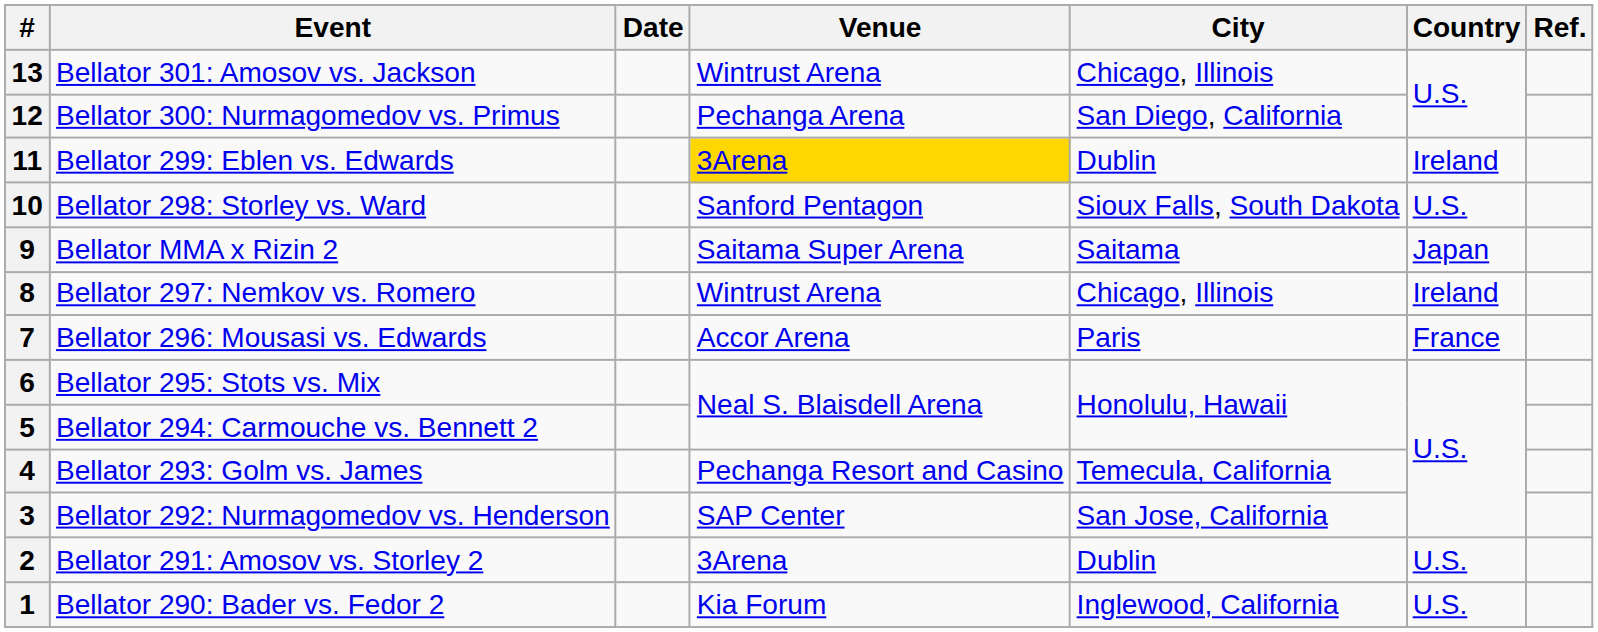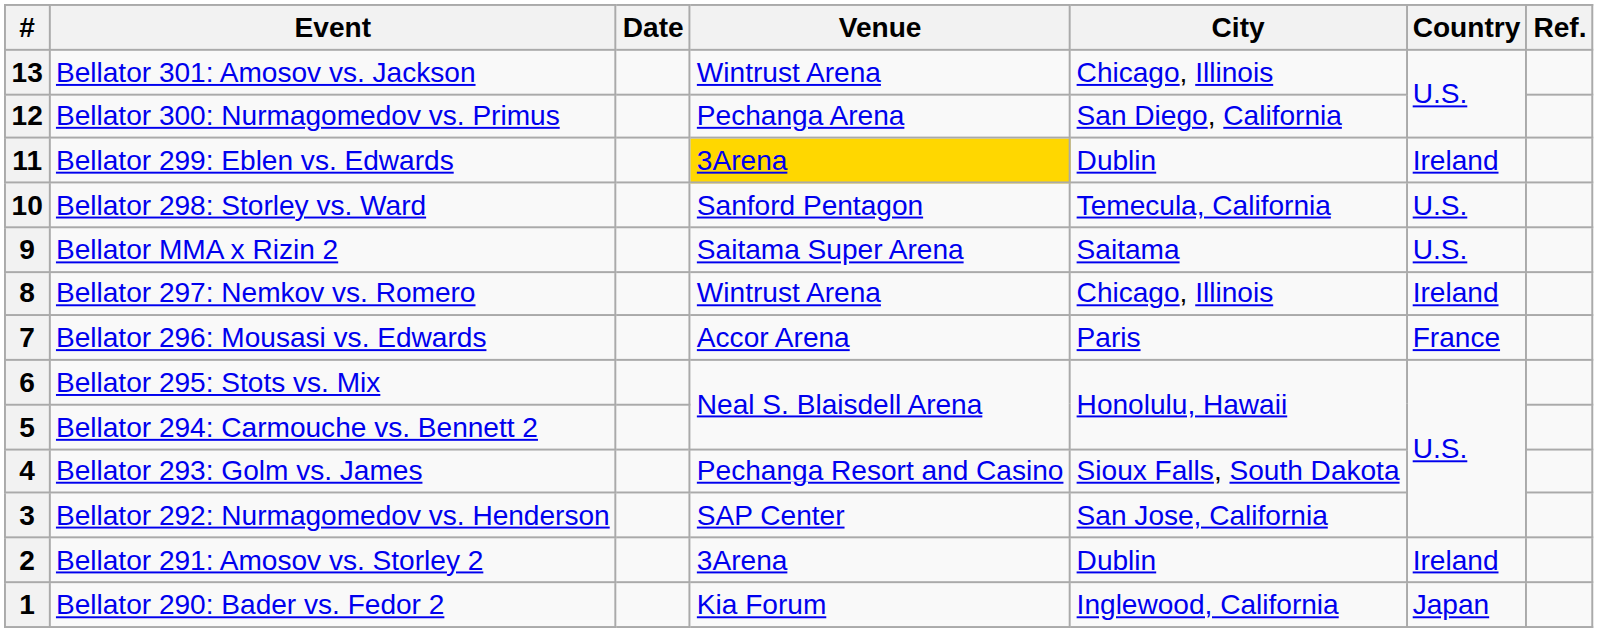10 | City: Sioux Falls, South Dakota -> Temecula, California
9 | Country: Japan -> U.S.
4 | City: Temecula, California -> Sioux Falls, South Dakota
2 | Country: U.S. -> Ireland
1 | Country: U.S. -> Japan
